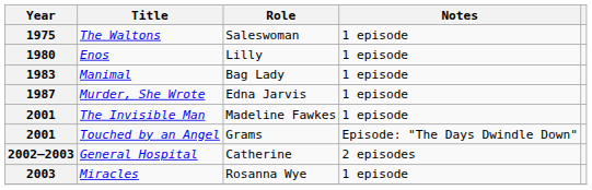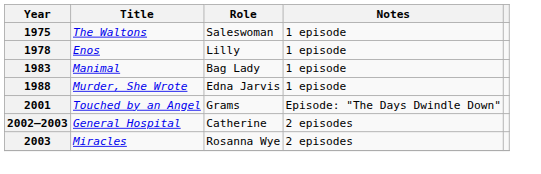Enos | Year: 1980 -> 1978
Murder, She Wrote | Year: 1987 -> 1988
- row: 2001 | The Invisible Man | Madeline Fawkes | 1 episode
Miracles | Notes: 1 episode -> 2 episodes
